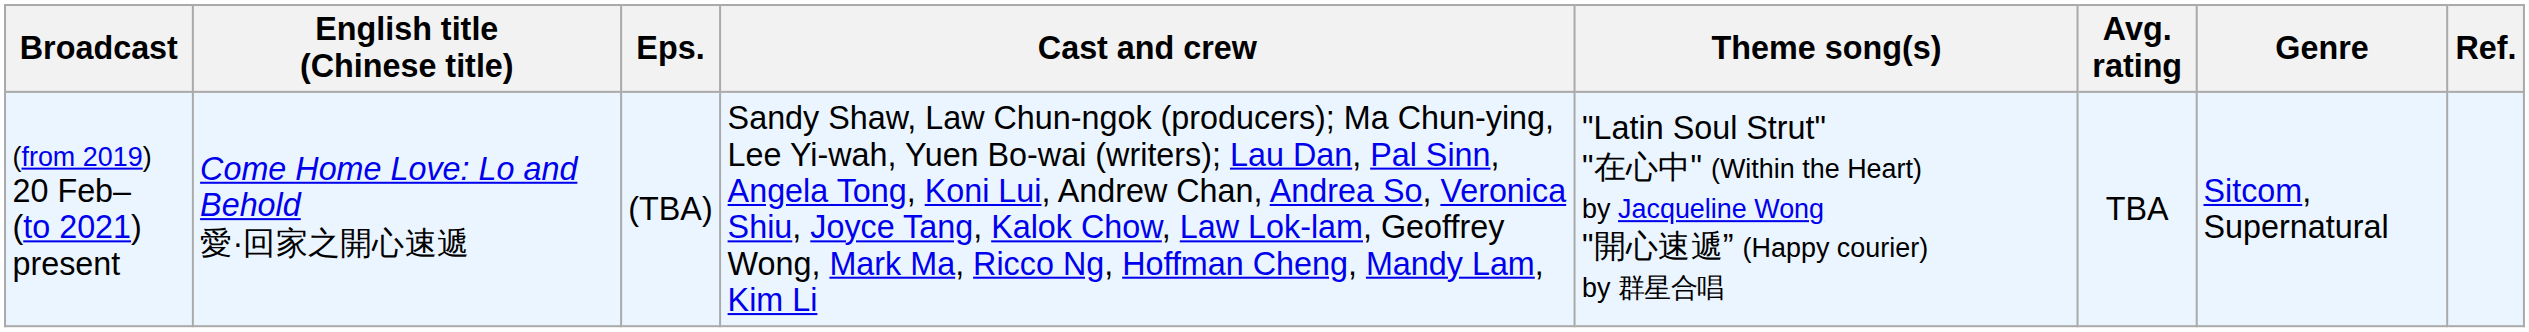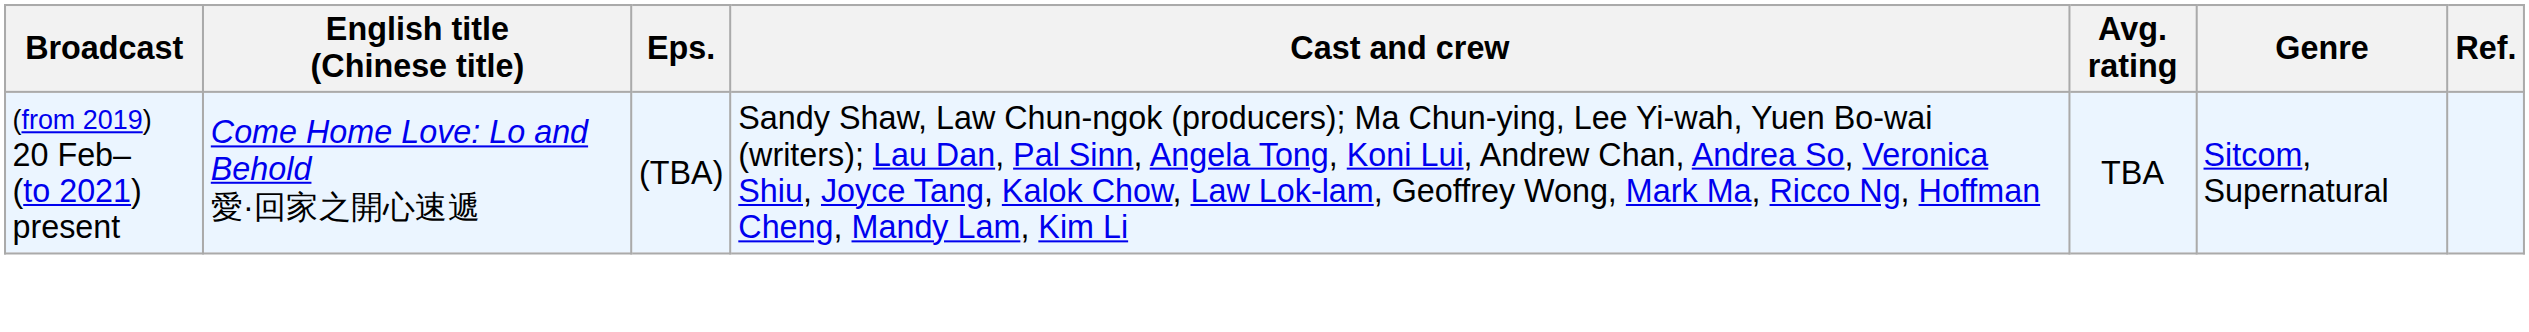- column: Theme song(s) | "Latin Soul Strut" "在心中" (Within the Heart) by Jacqueline Wong "開心速遞” (Happy courier) by 群星合唱
